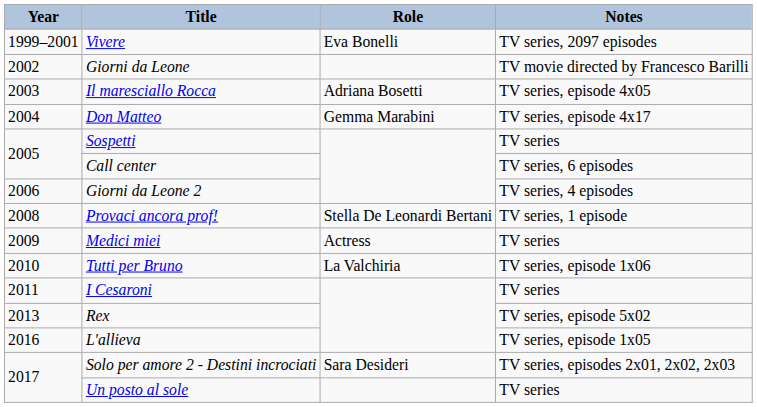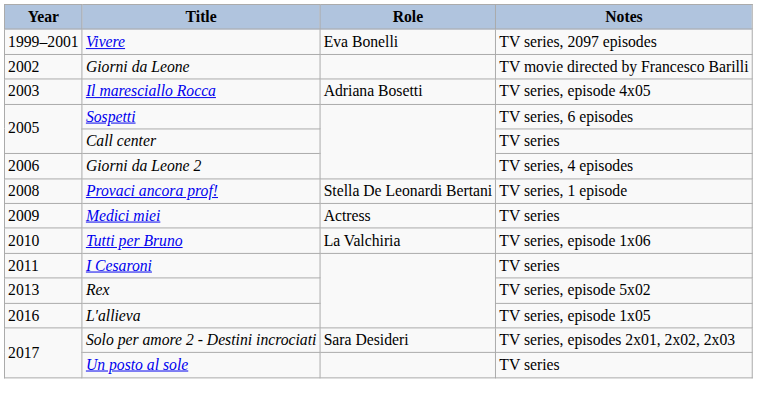- row: 2004 | Don Matteo | Gemma Marabini | TV series, episode 4x17
Sospetti | Notes: TV series -> TV series, 6 episodes
Call center | Notes: TV series, 6 episodes -> TV series
